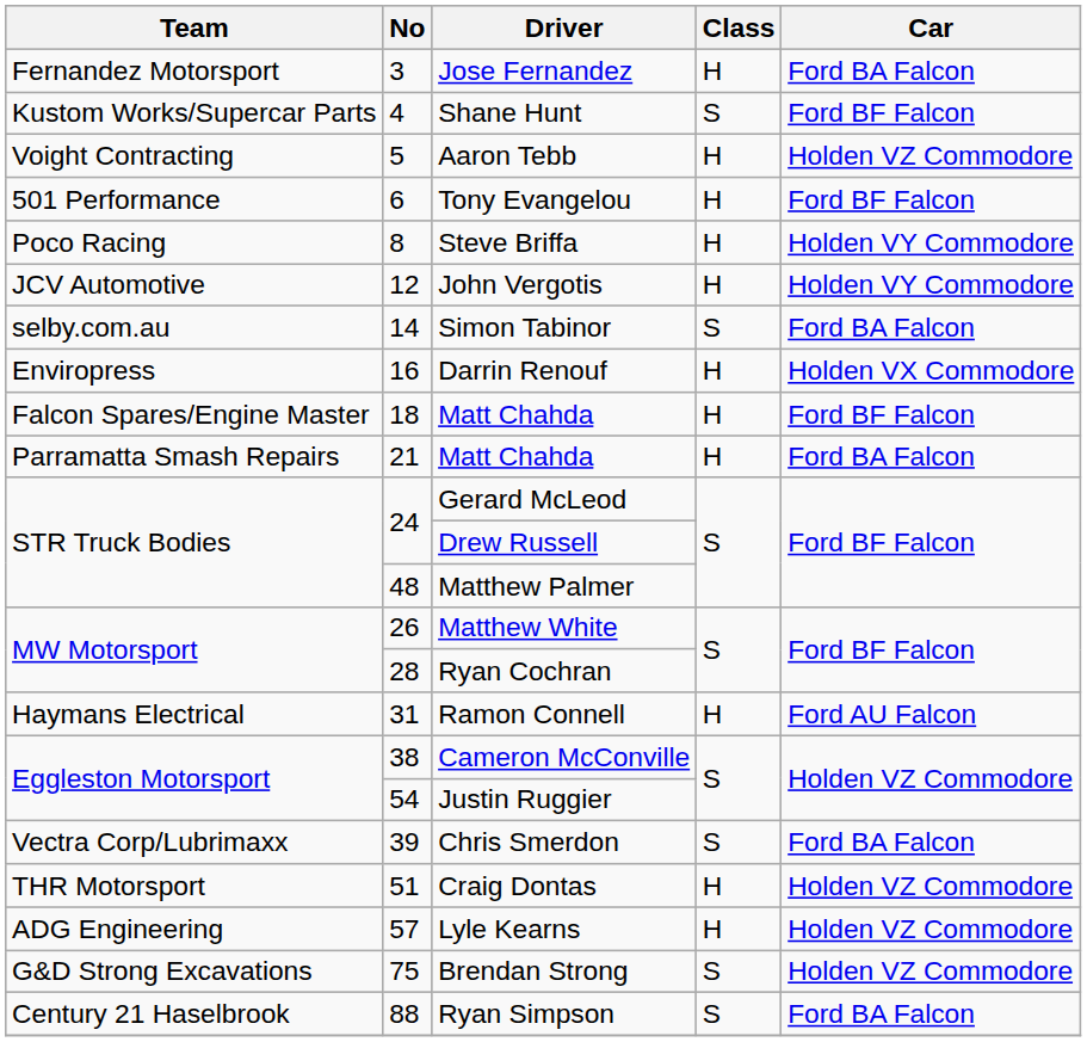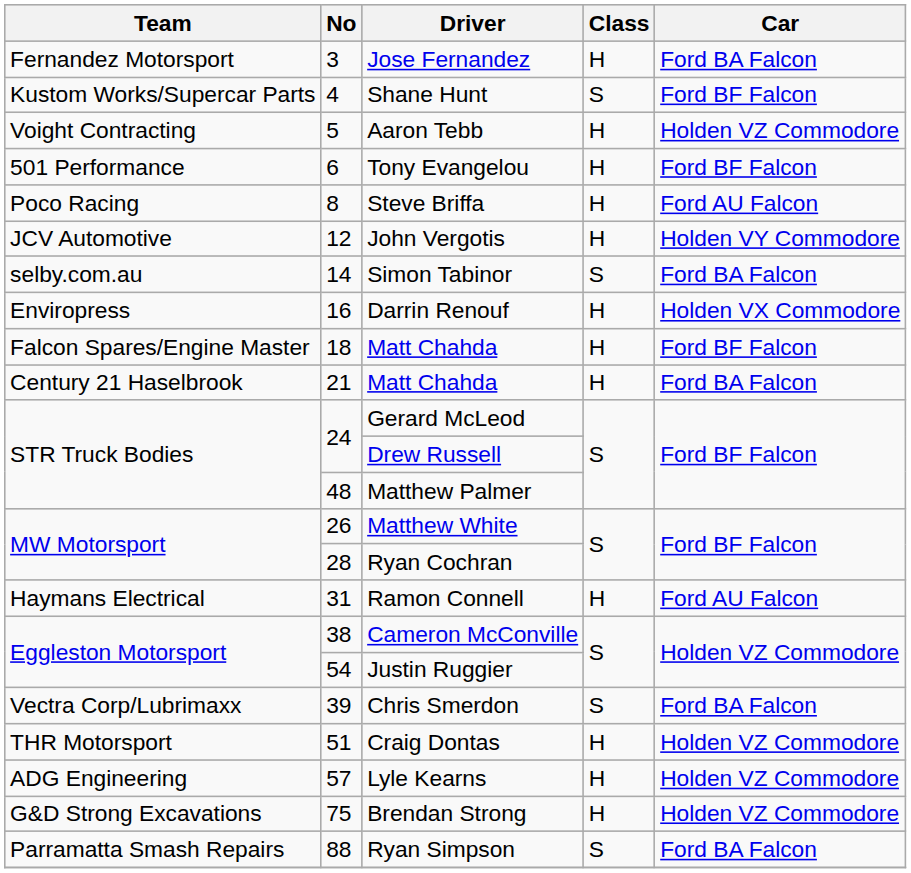Steve Briffa | Car: Holden VY Commodore -> Ford AU Falcon
21 / Matt Chahda | Team: Parramatta Smash Repairs -> Century 21 Haselbrook
Brendan Strong | Class: S -> H
Ryan Simpson | Team: Century 21 Haselbrook -> Parramatta Smash Repairs
